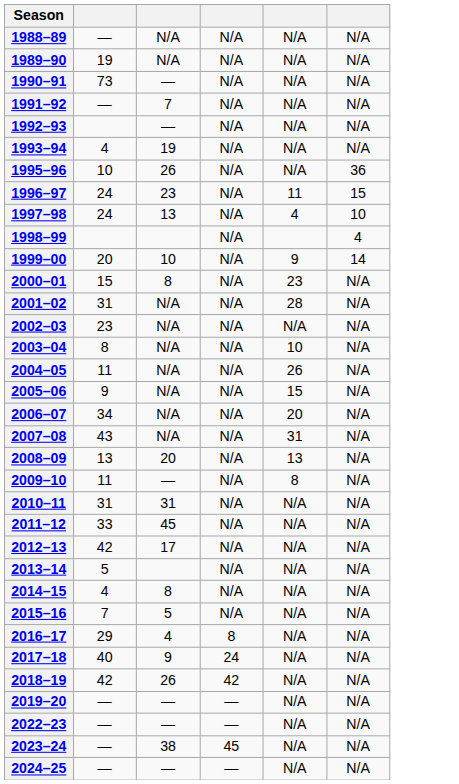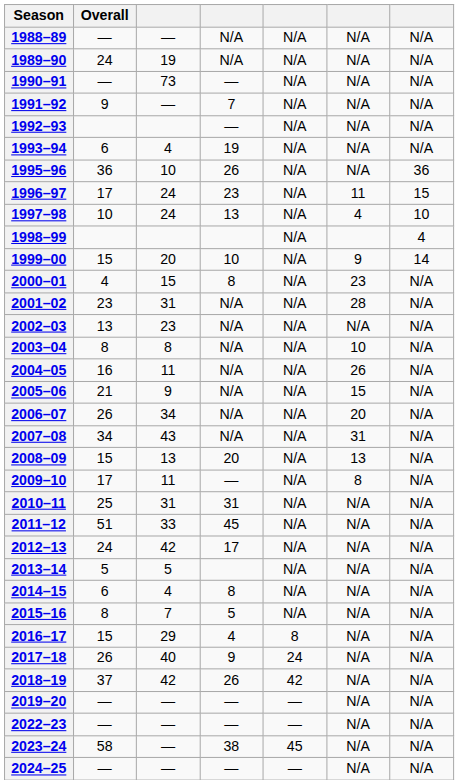+ column: Overall | — | 24 | — | 9 | 6 | 36 | 17 | 10 | 15 | 4 | 23 | 13 | 8 | 16 | 21 | 26 | 34 | 15 | 17 | 25 | 51 | 24 | 5 | 6 | 8 | 15 | 26 | 37 | — | — | 58 | —
